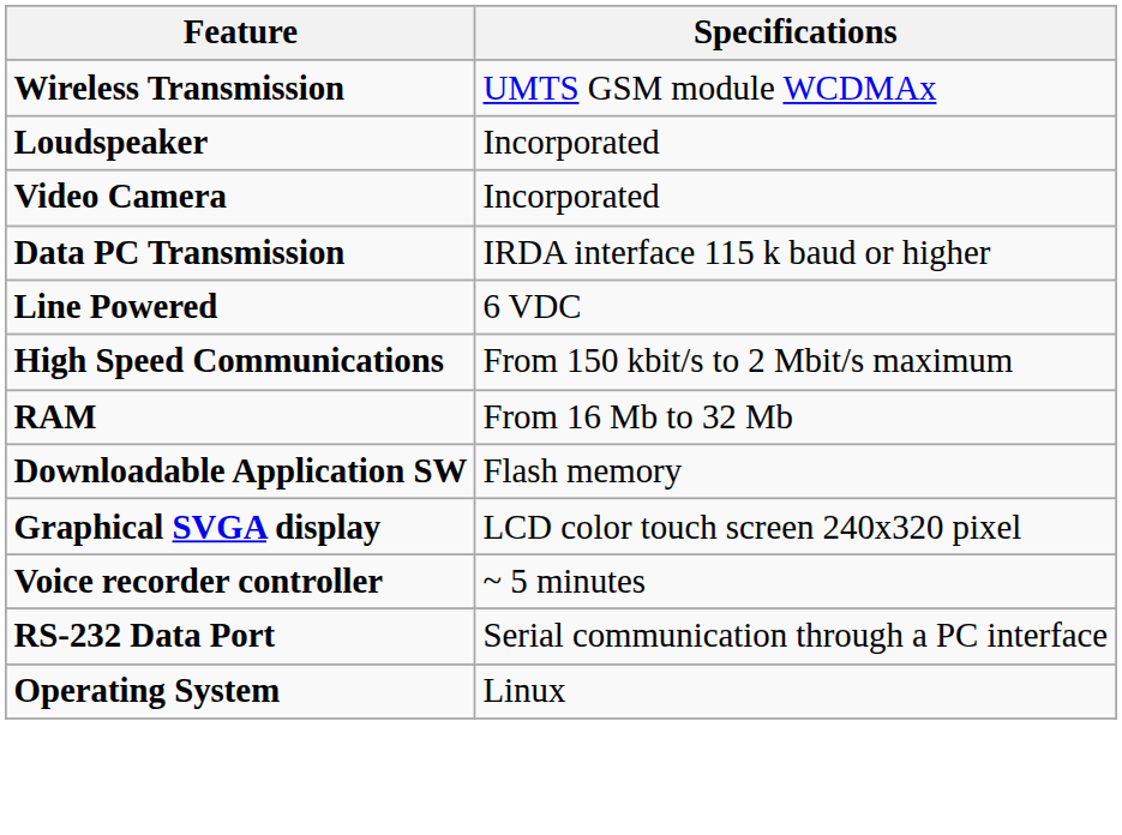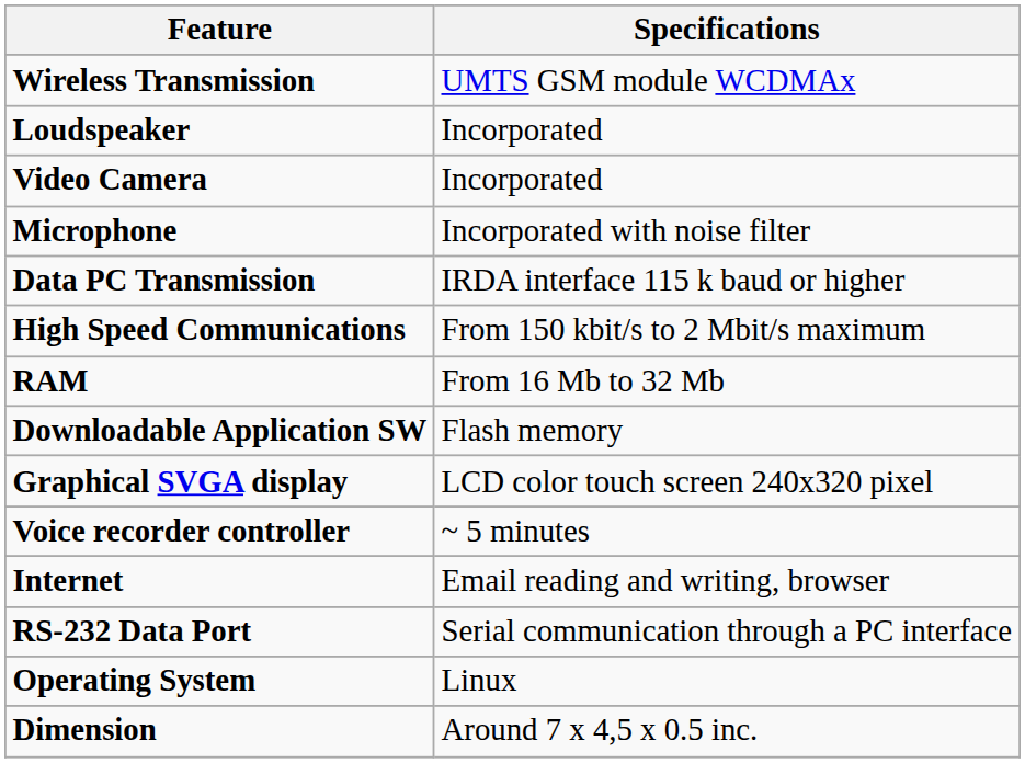+ row: Microphone | Incorporated with noise filter
- row: Line Powered | 6 VDC
+ row: Internet | Email reading and writing, browser
+ row: Dimension | Around 7 x 4,5 x 0.5 inc.
